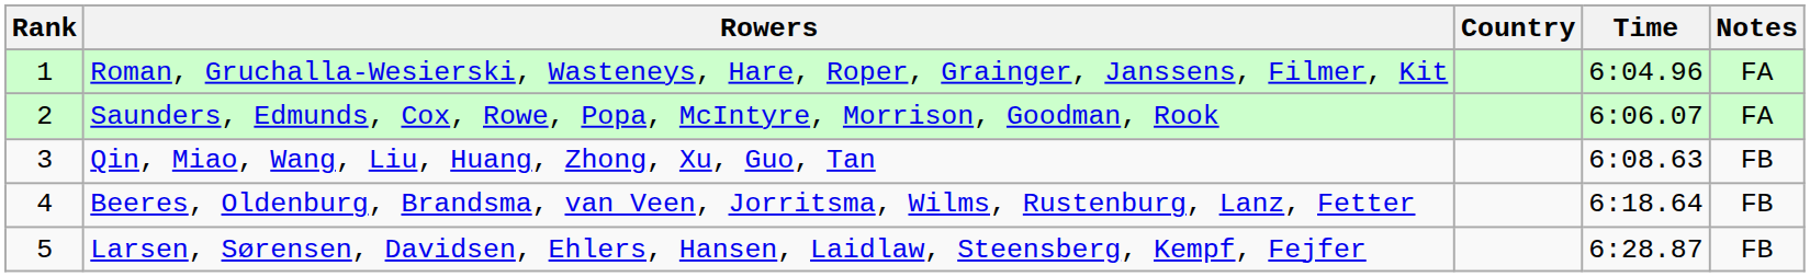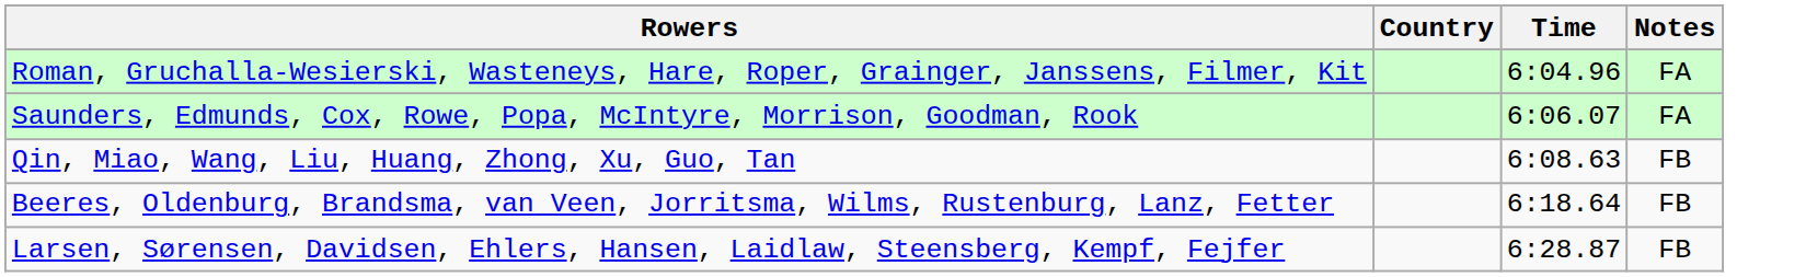- column: Rank | 1 | 2 | 3 | 4 | 5
